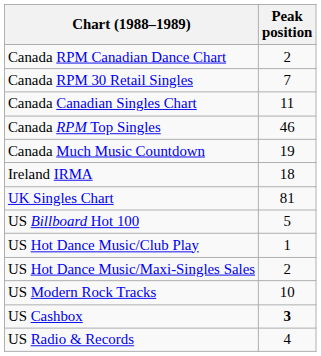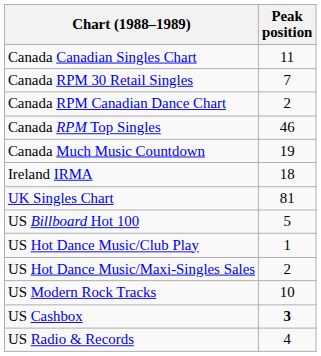rows swapped: Canada RPM Canadian Dance Chart <-> Canada Canadian Singles Chart
